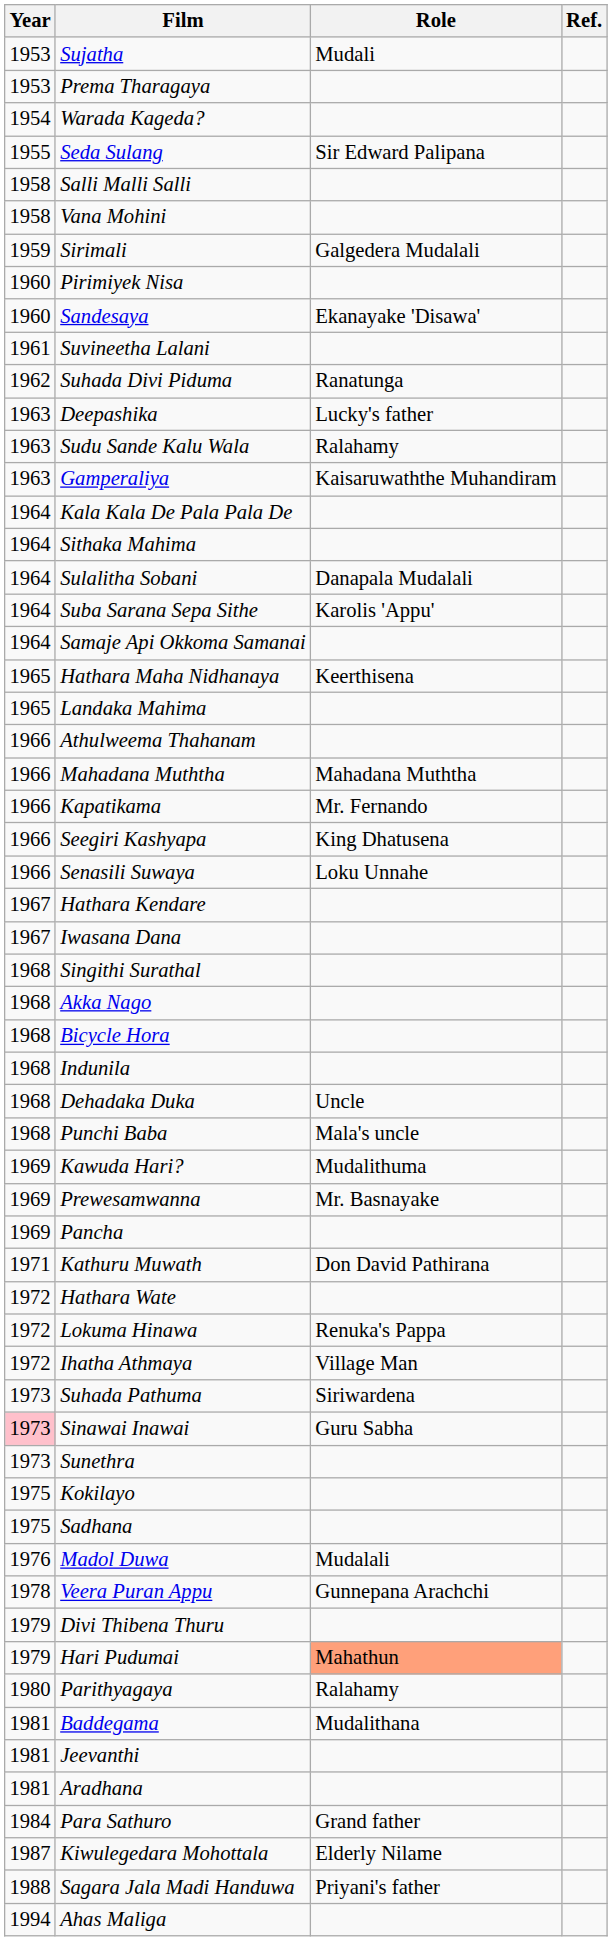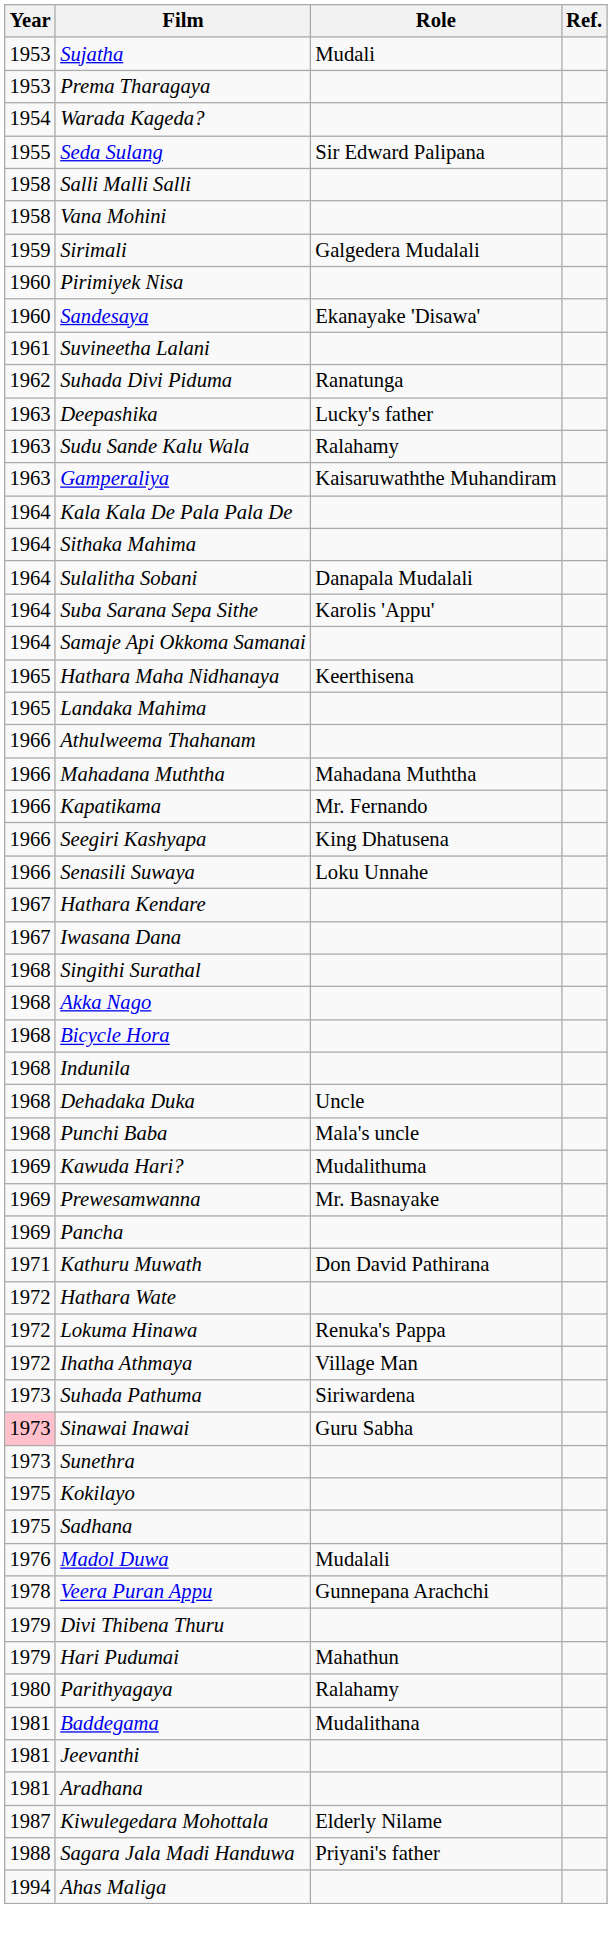Hari Pudumai | Role: lightsalmon background -> no background
- row: 1984 | Para Sathuro | Grand father
